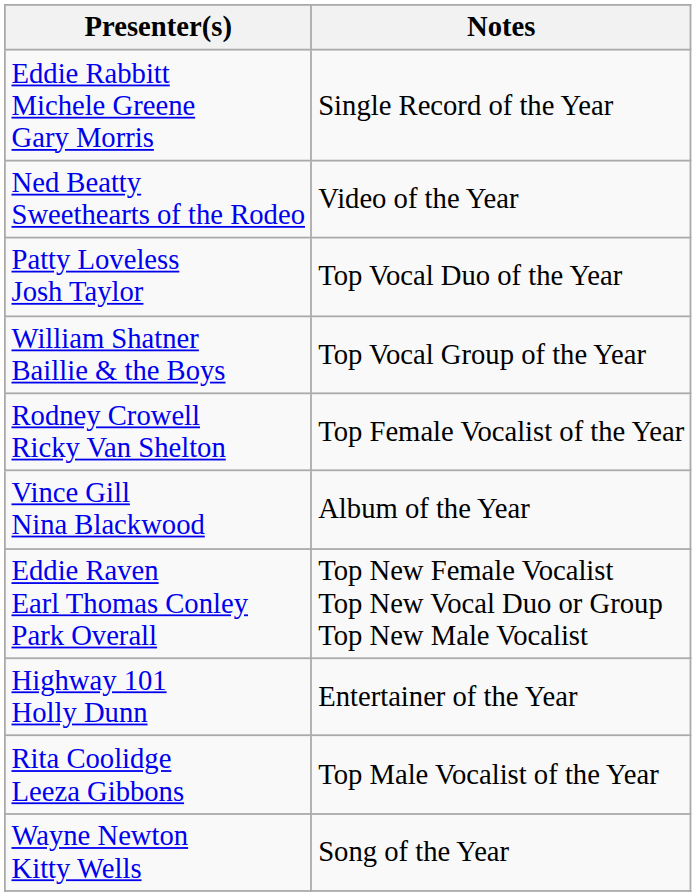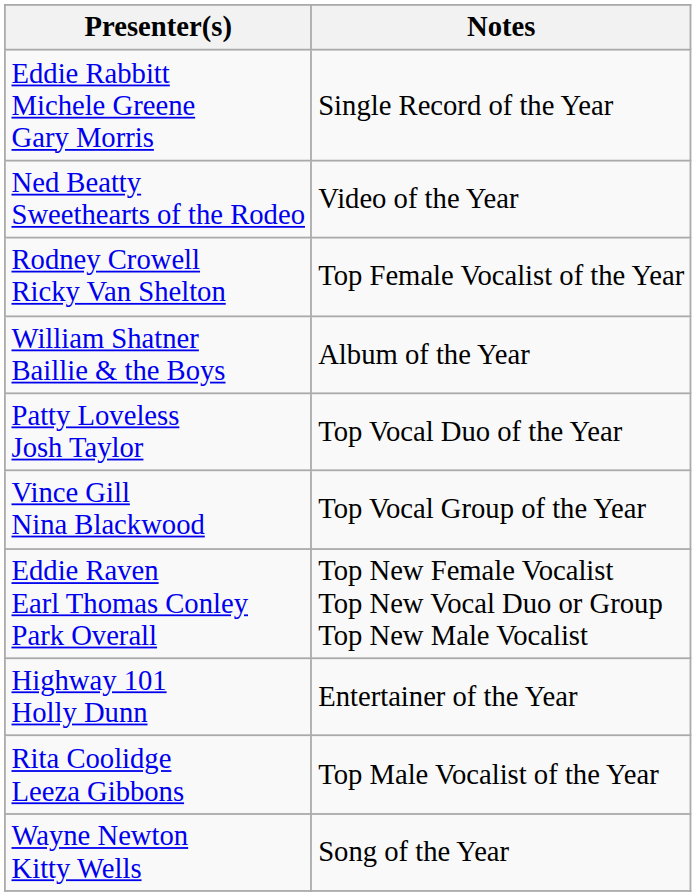rows swapped: Patty Loveless Josh Taylor <-> Rodney Crowell Ricky Van Shelton
William Shatner Baillie & the Boys | Notes: Top Vocal Group of the Year -> Album of the Year
Vince Gill Nina Blackwood | Notes: Album of the Year -> Top Vocal Group of the Year
